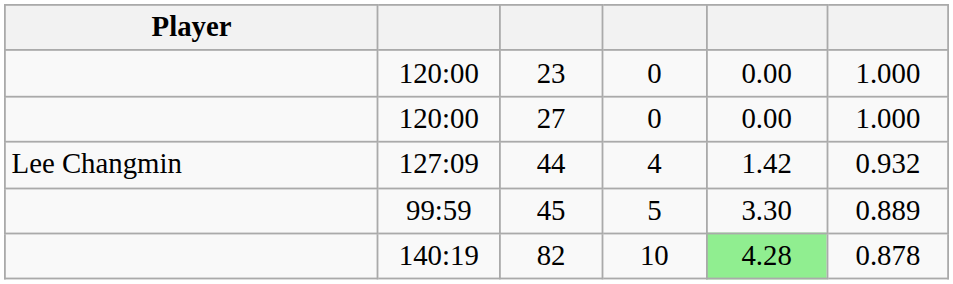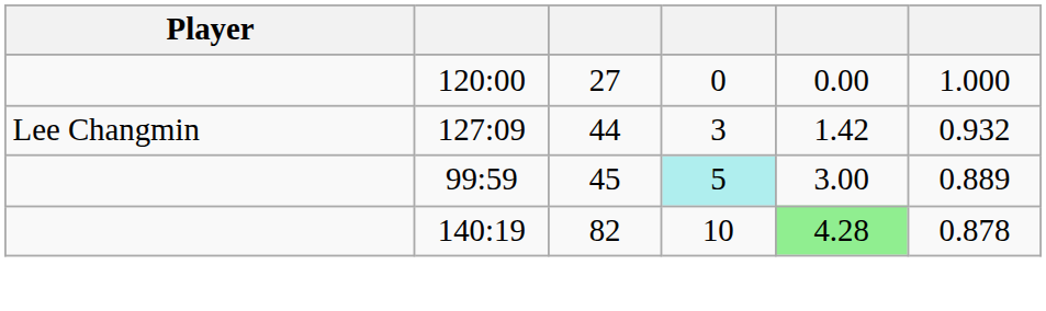- row: 120:00 | 23 | 0 | 0.00 | 1.000
44 | column 4: 4 -> 3
45 | column 4: no background -> paleturquoise background
45 | column 5: 3.30 -> 3.00
